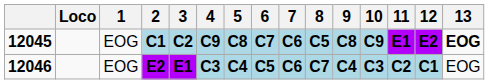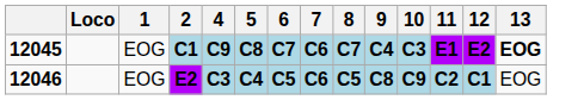- column: 3 | C2 | E1
12045 | 8: C5 -> C7
12045 | 9: C8 -> C4
12045 | 10: C9 -> C3
12046 | 8: C7 -> C5
12046 | 9: C4 -> C8
12046 | 10: C3 -> C9
